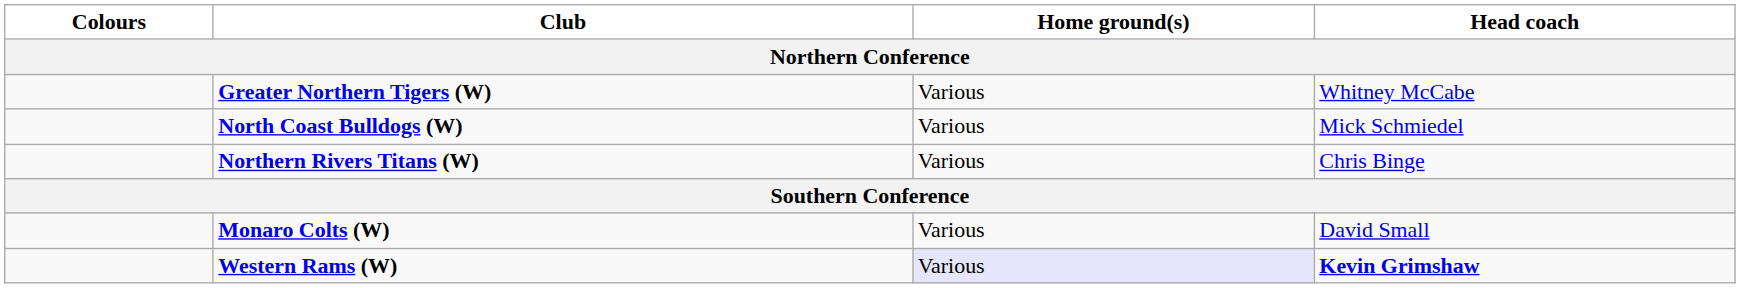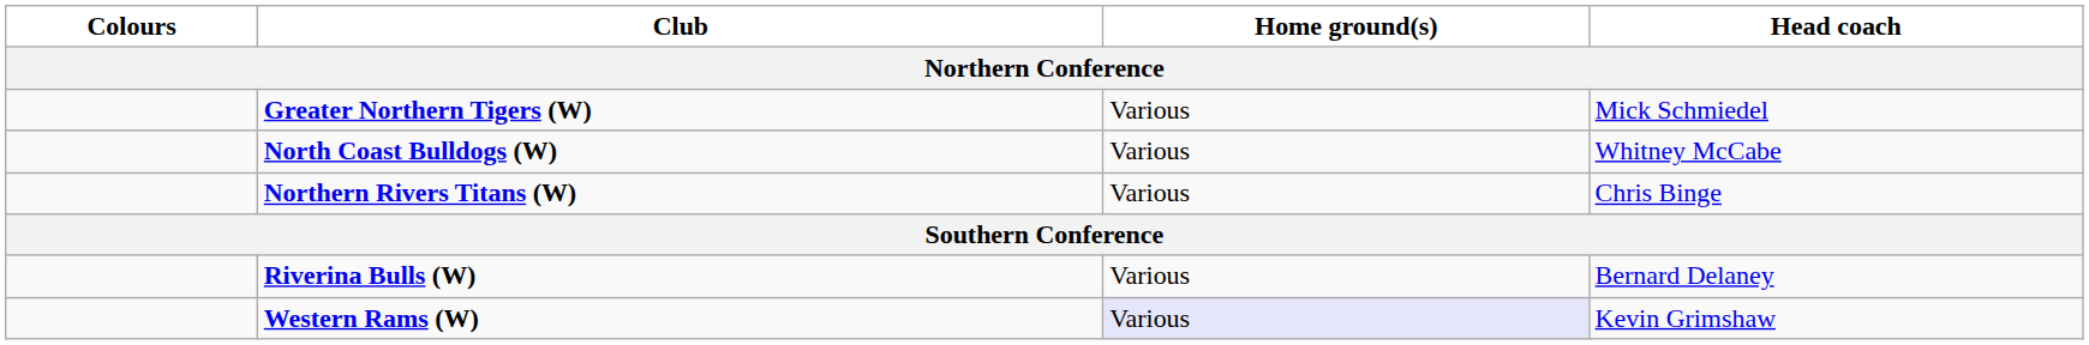Greater Northern Tigers (W) | Head coach: Whitney McCabe -> Mick Schmiedel
North Coast Bulldogs (W) | Head coach: Mick Schmiedel -> Whitney McCabe
- row: Monaro Colts (W) | Various | David Small
+ row: Riverina Bulls (W) | Various | Bernard Delaney
Western Rams (W) | Head coach: bold -> normal
